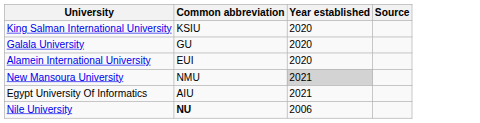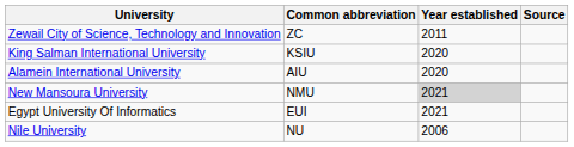+ row: Zewail City of Science, Technology and Innovation | ZC | 2011
- row: Galala University | GU | 2020
Alamein International University | Common abbreviation: EUI -> AIU
Egypt University Of Informatics | Common abbreviation: AIU -> EUI
Nile University | Common abbreviation: bold -> normal
